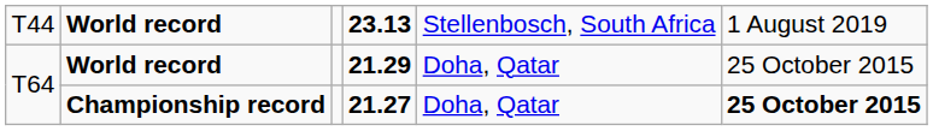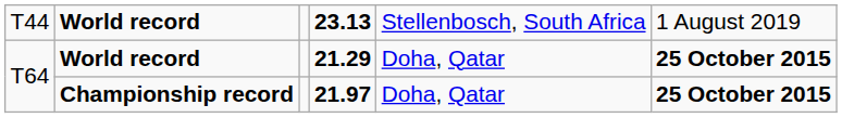T64 / World record | column 6: normal -> bold
Championship record | column 4: 21.27 -> 21.97
